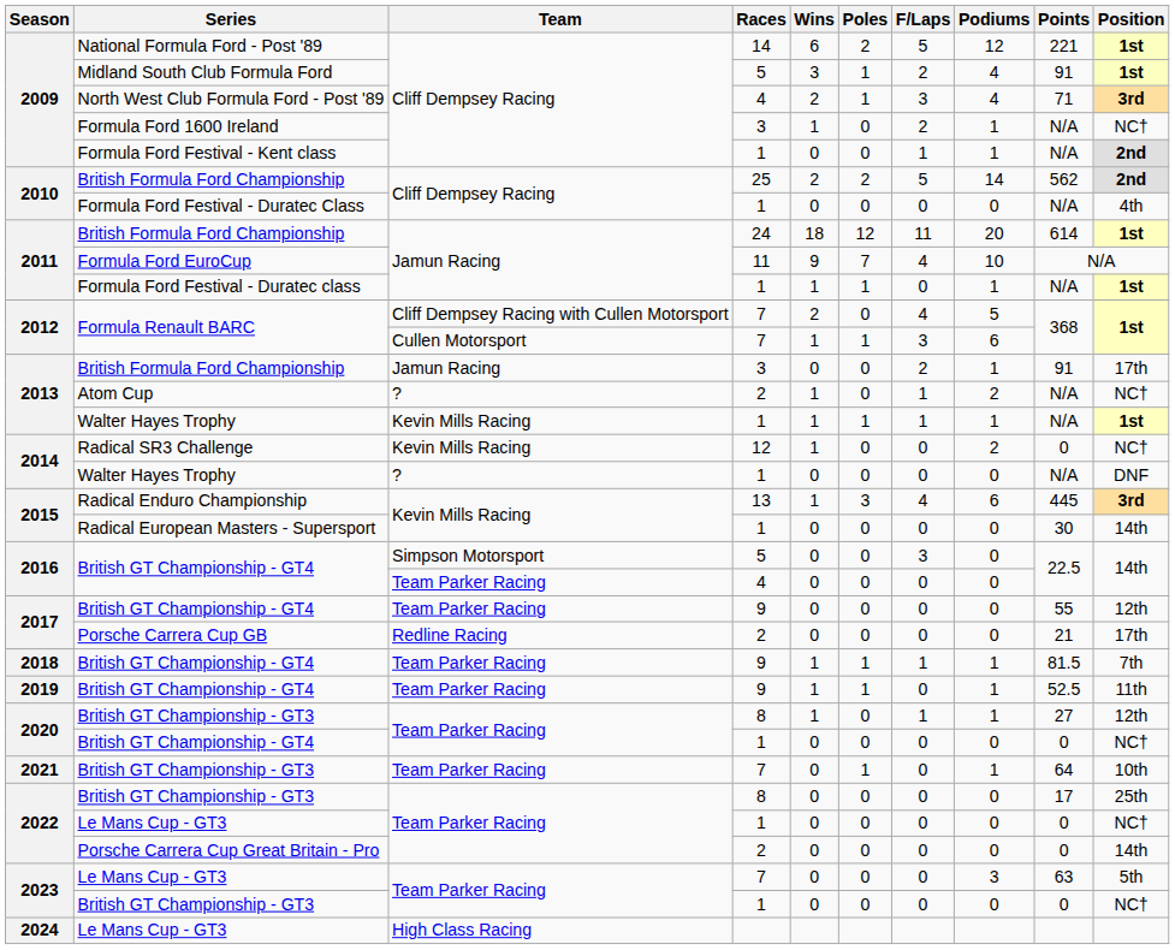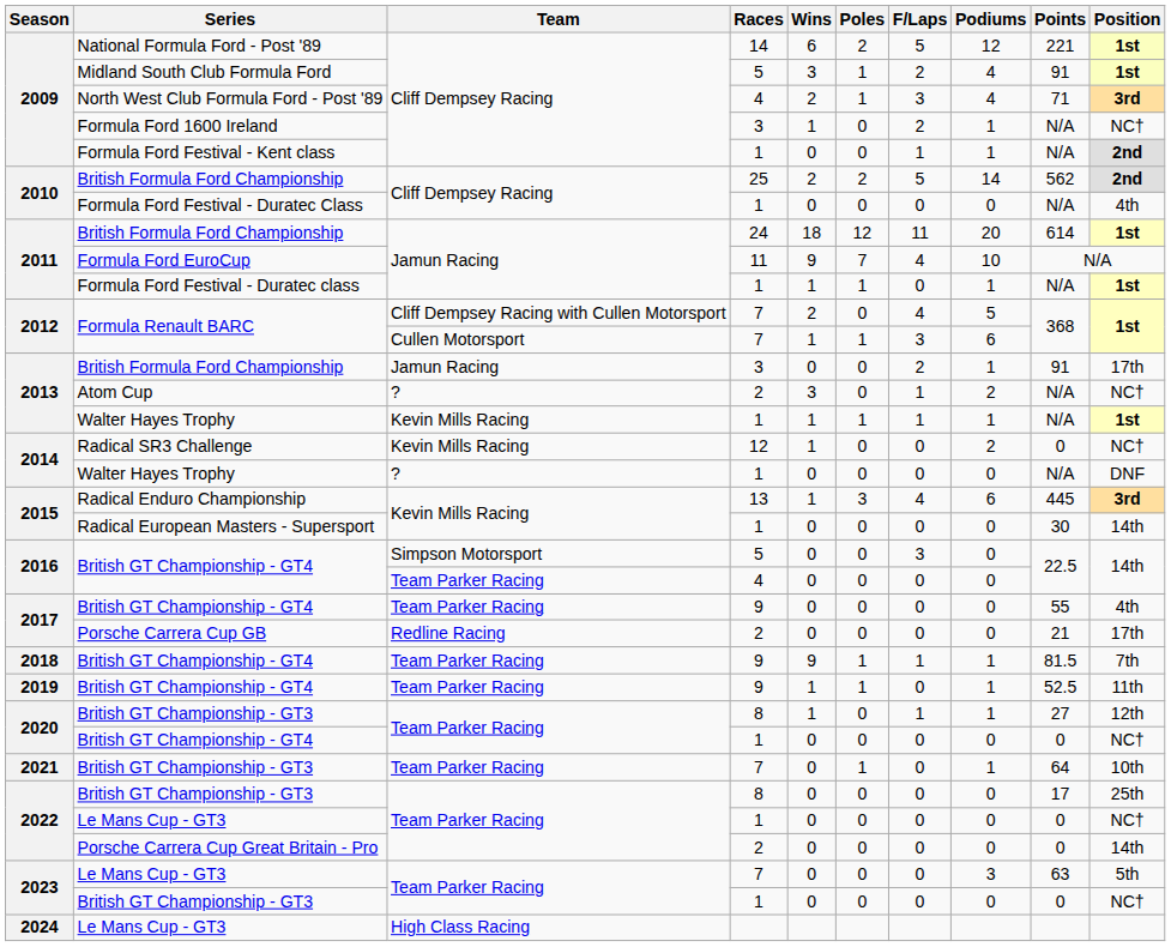Atom Cup | Wins: 1 -> 3
2017 / British GT Championship - GT4 | Position: 12th -> 4th
2018 / British GT Championship - GT4 | Wins: 1 -> 9
